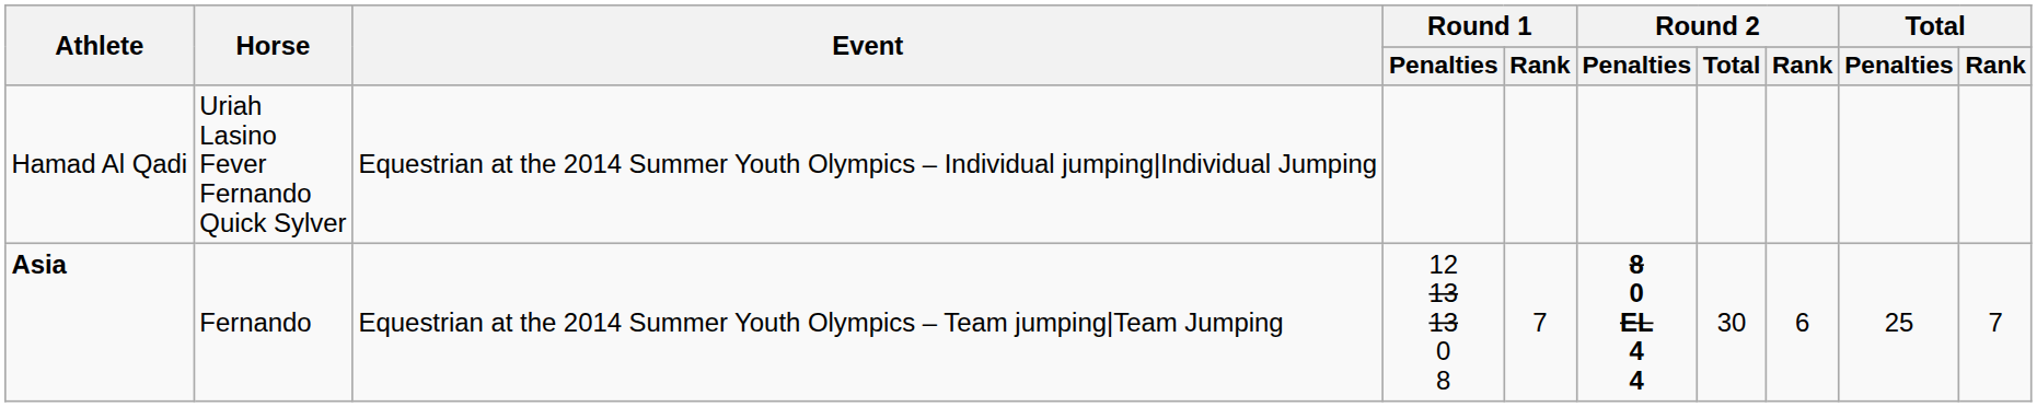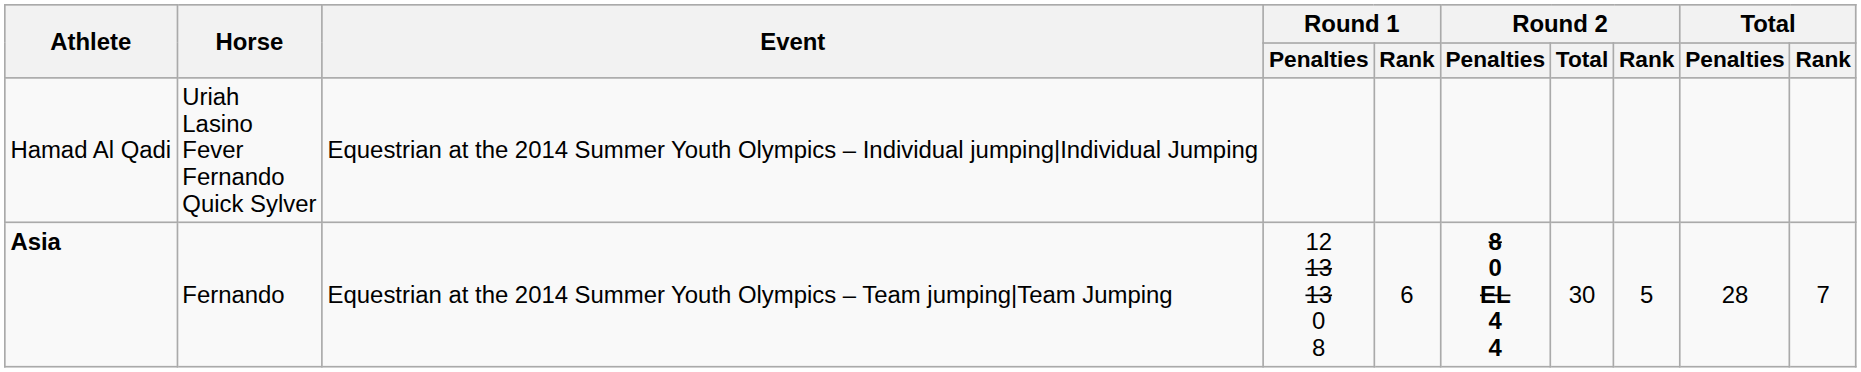Asia | Round 1 / Rank: 7 -> 6
Asia | Round 2 / Rank: 6 -> 5
Asia | Total / Penalties: 25 -> 28
